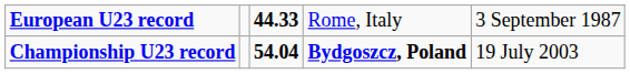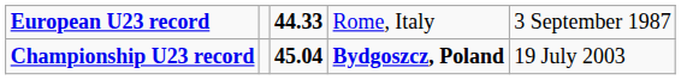Championship U23 record | column 3: 54.04 -> 45.04
